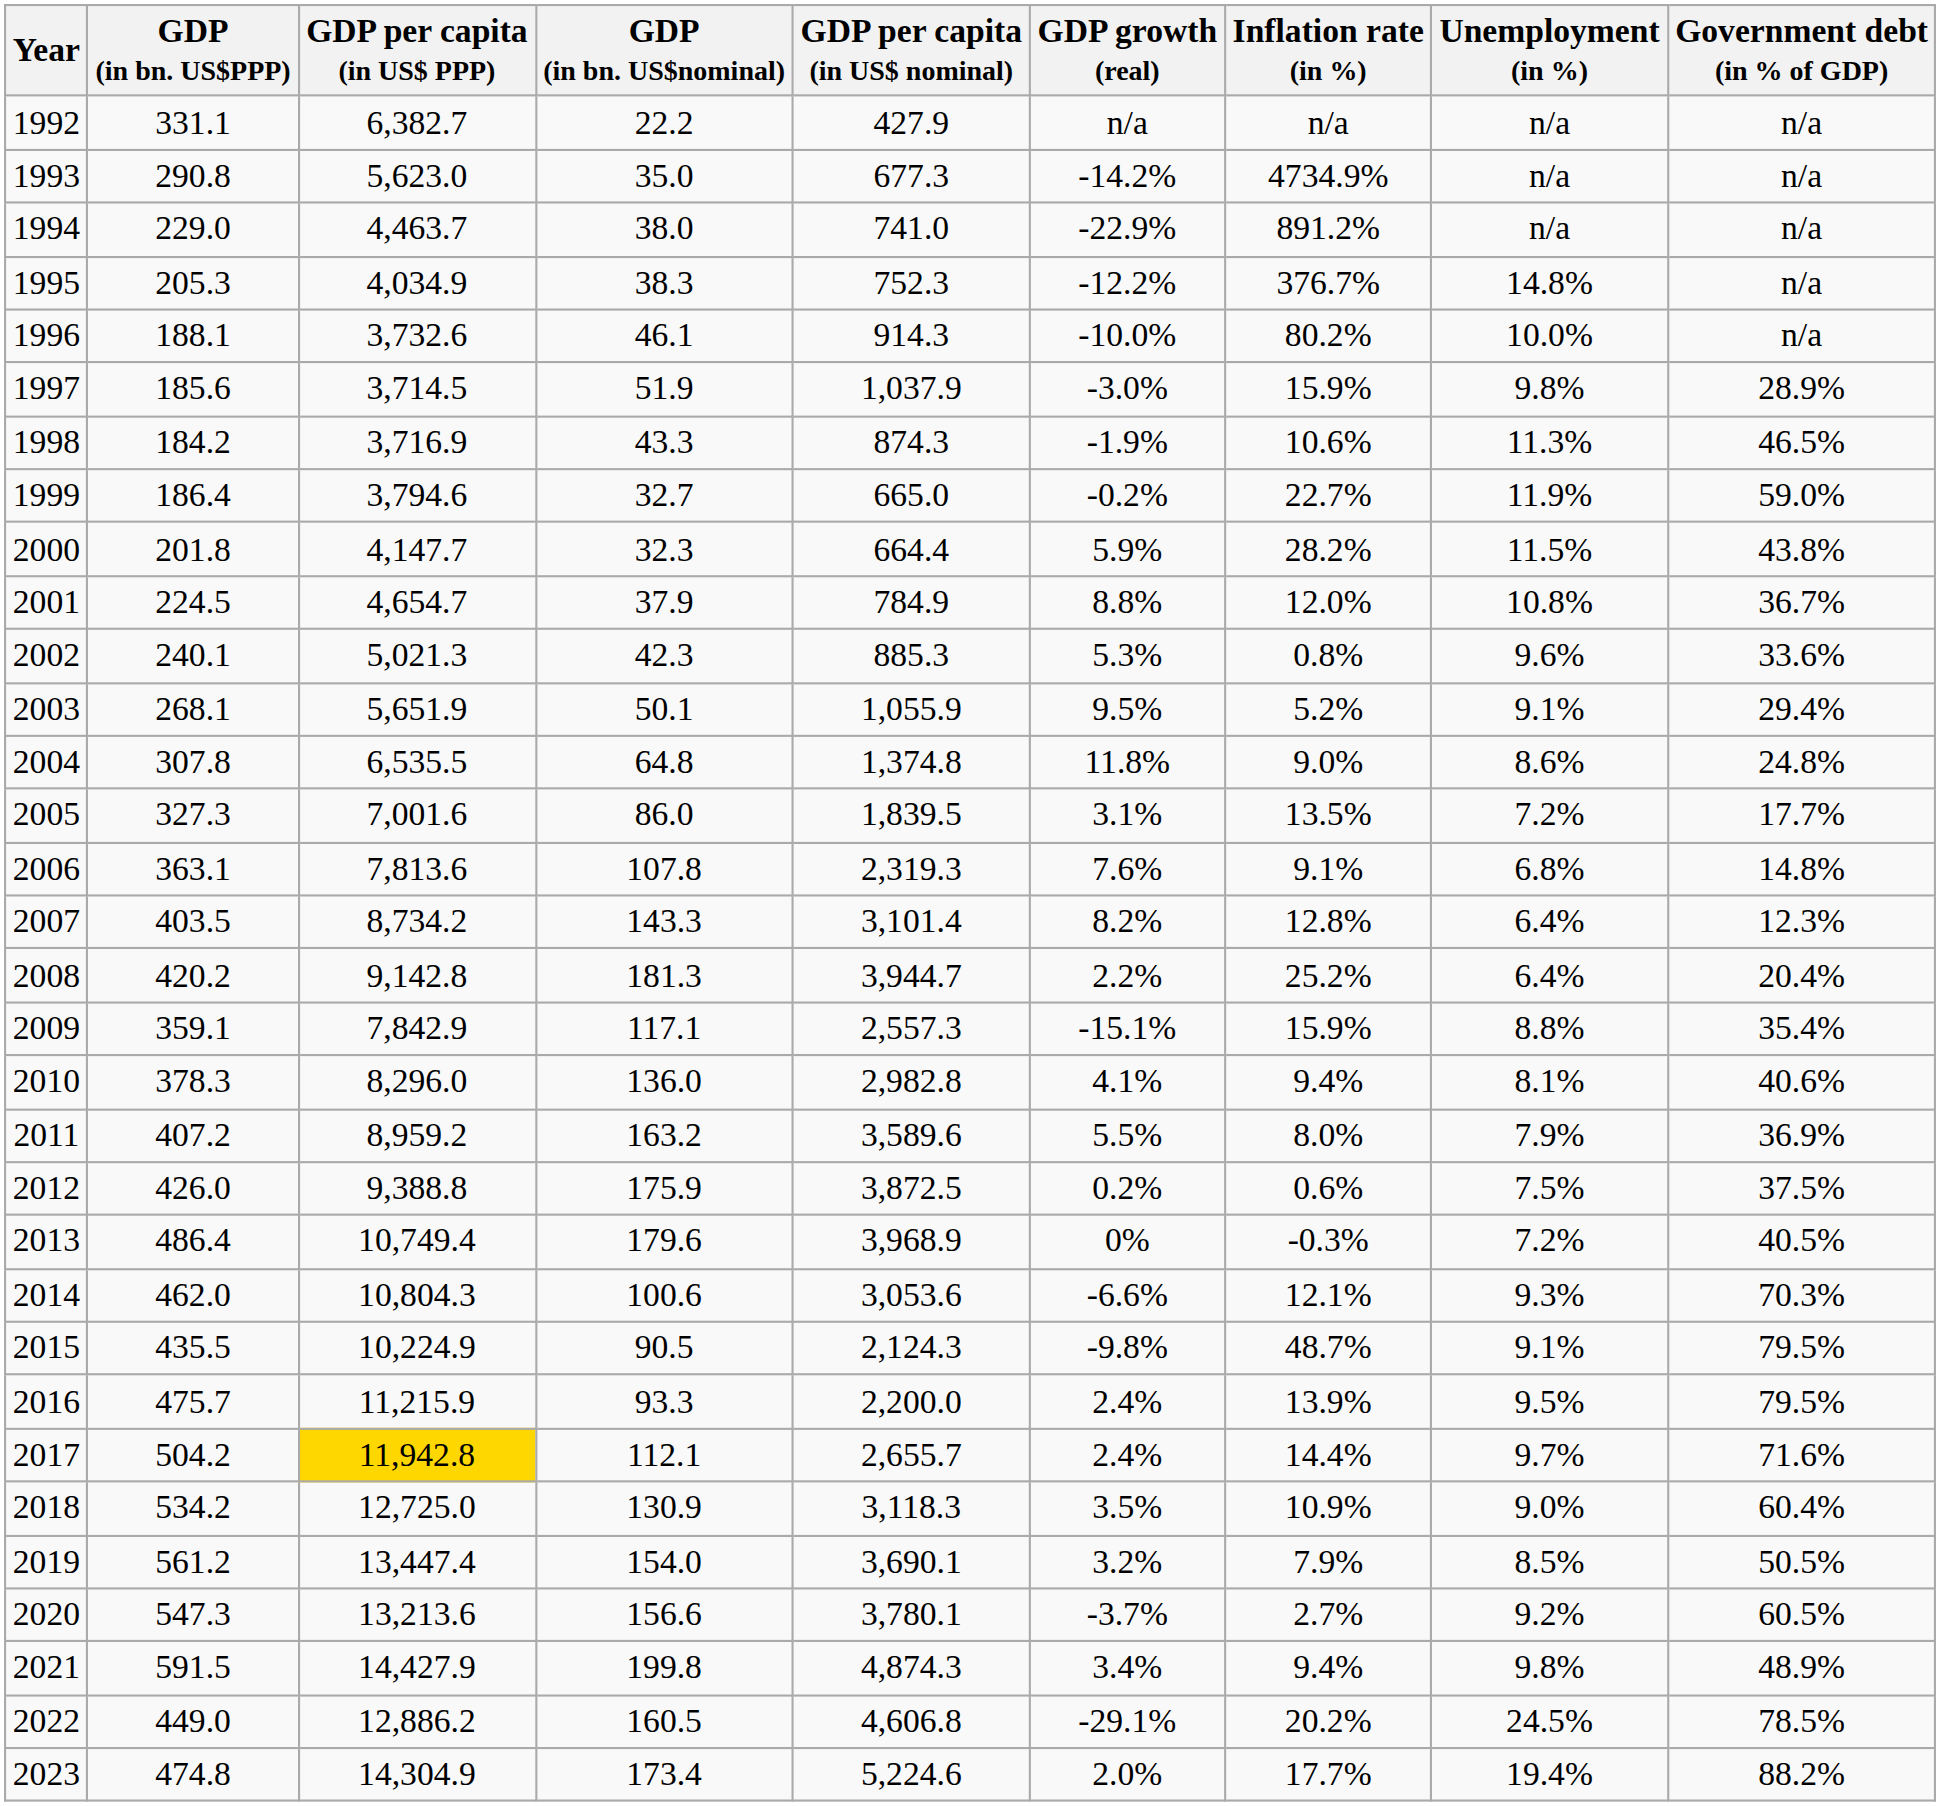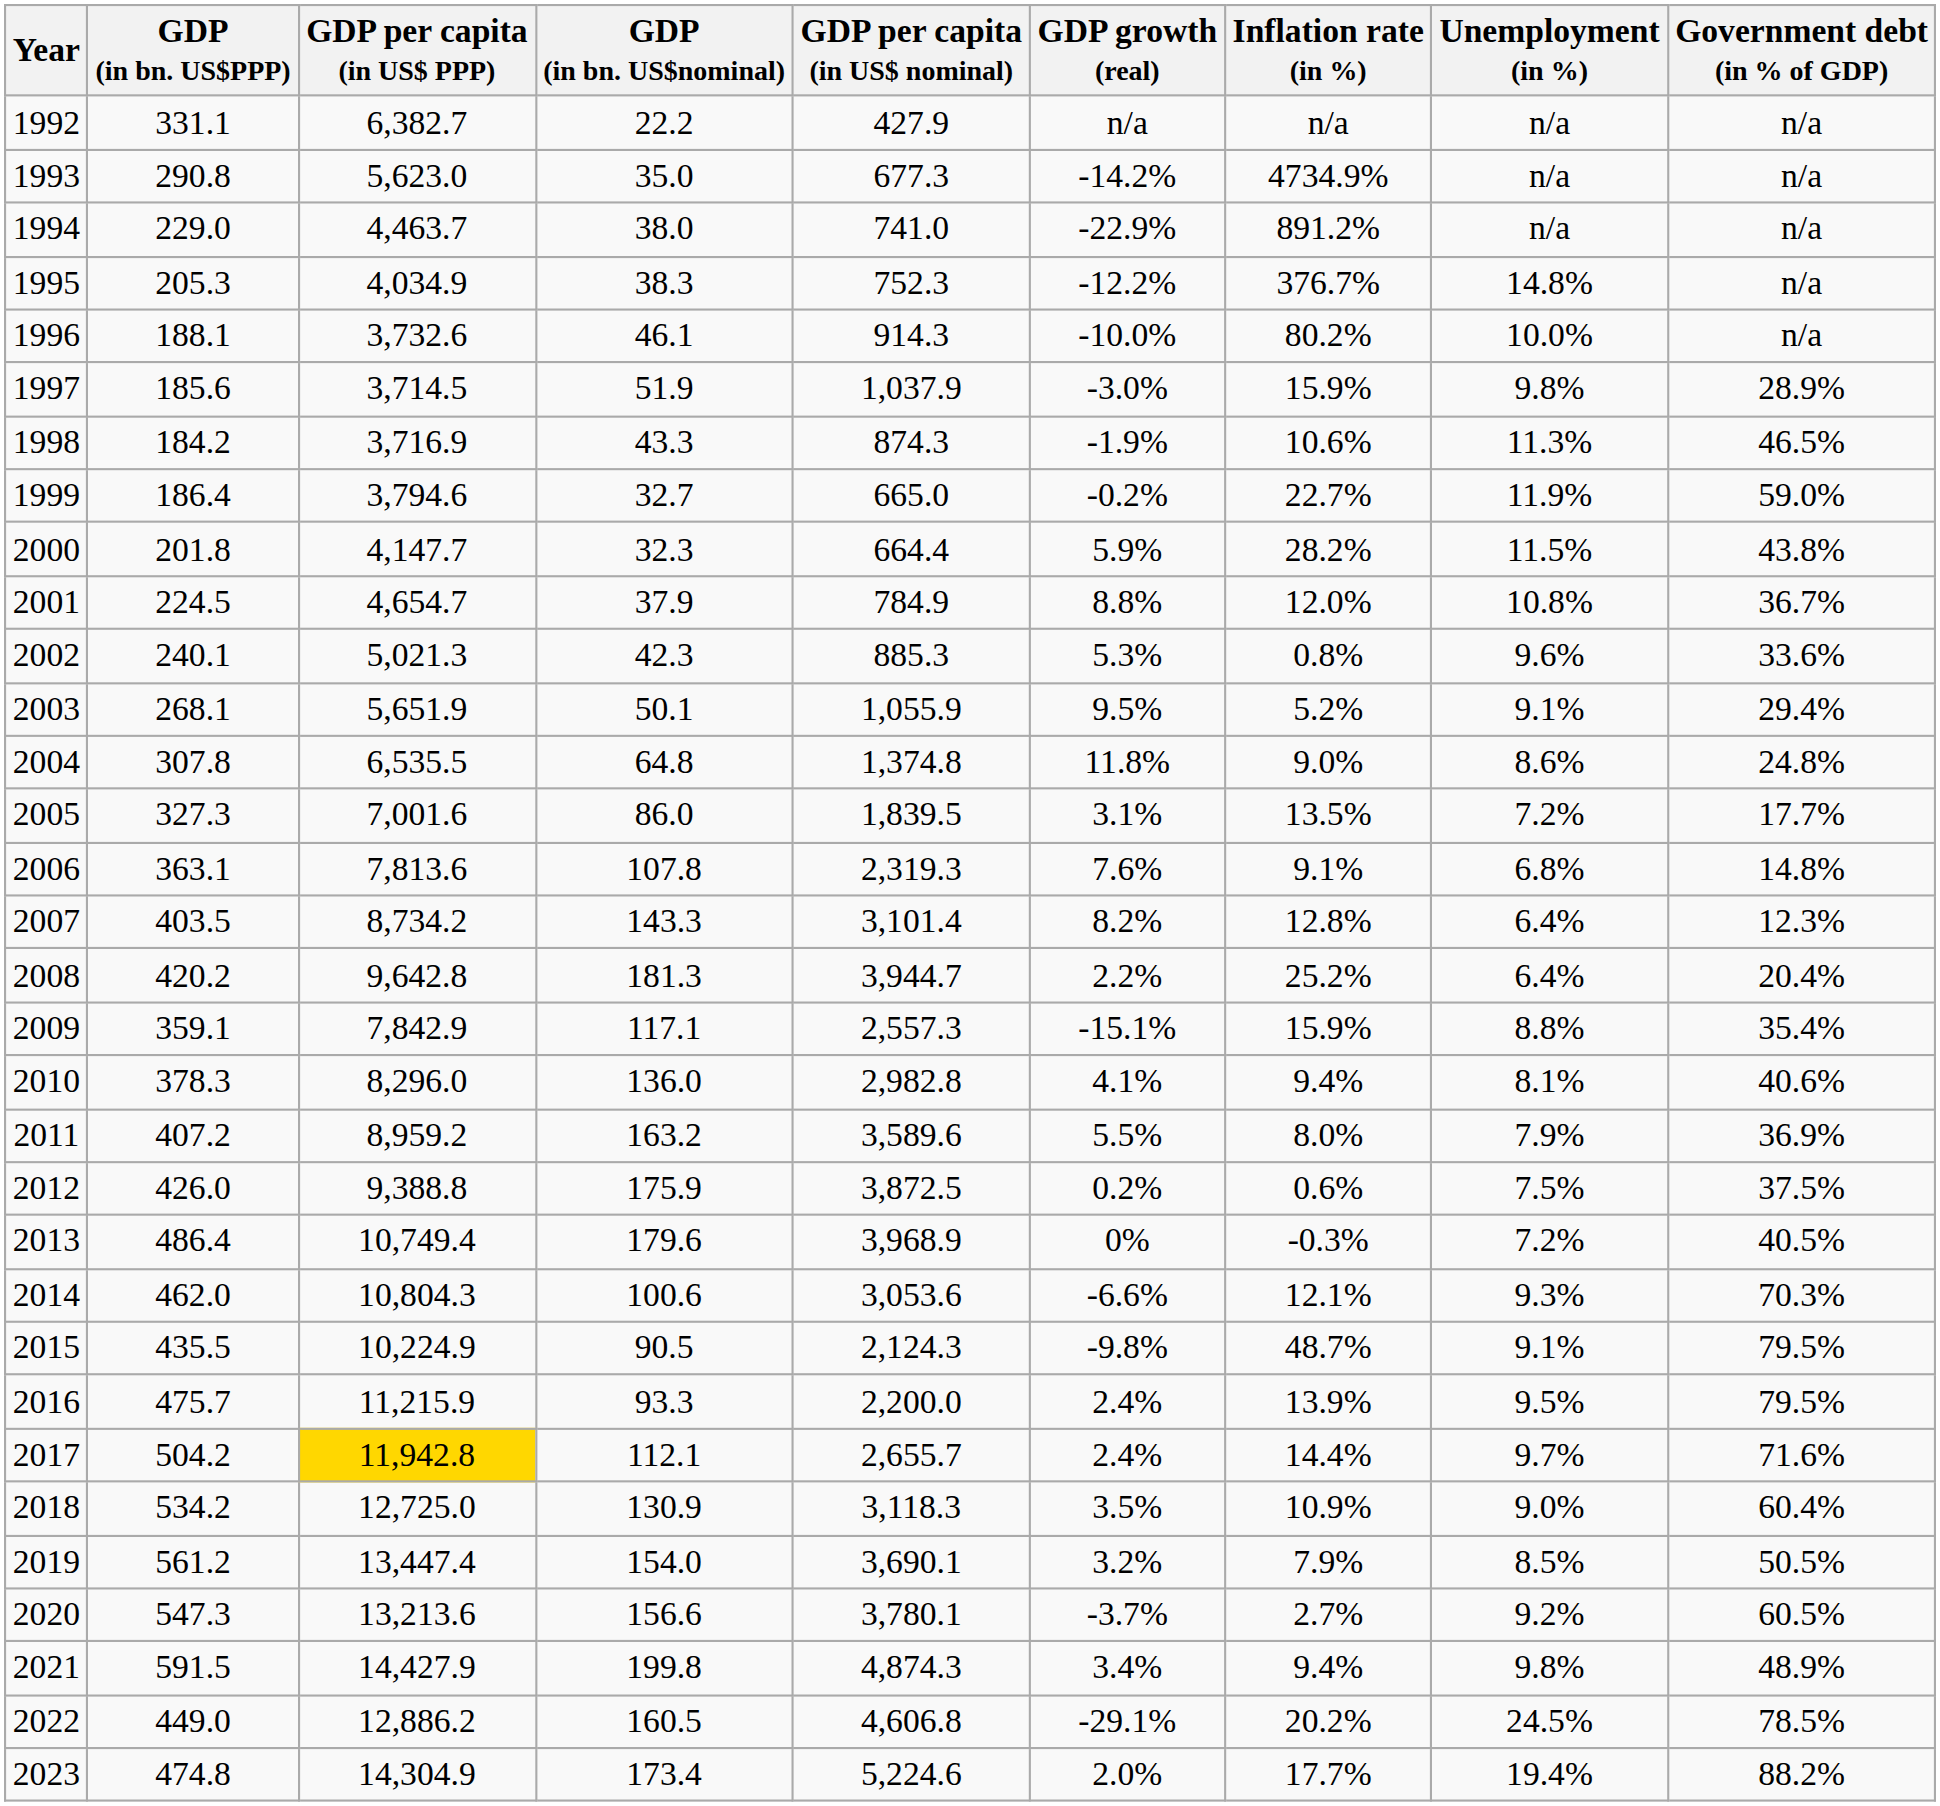2008 | GDP per capita (in US$ PPP): 9,142.8 -> 9,642.8
